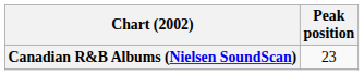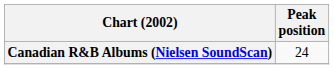Canadian R&B Albums (Nielsen SoundScan) | Peak position: 23 -> 24
